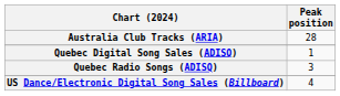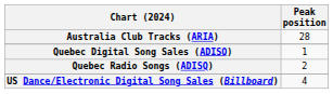Quebec Radio Songs (ADISQ) | Peak position: 3 -> 2
